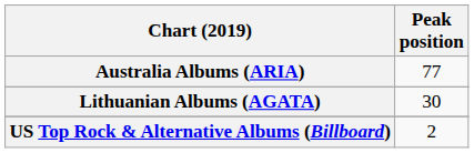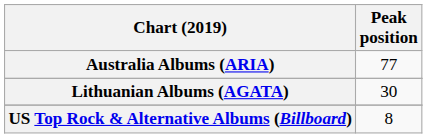US Top Rock & Alternative Albums (Billboard) | Peak position: 2 -> 8
